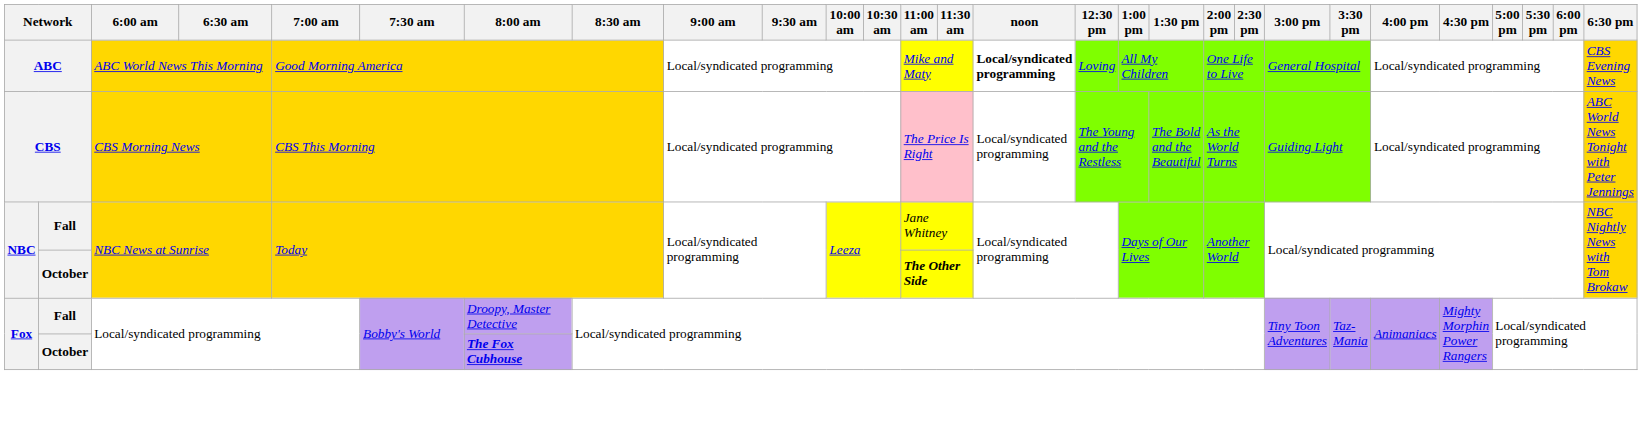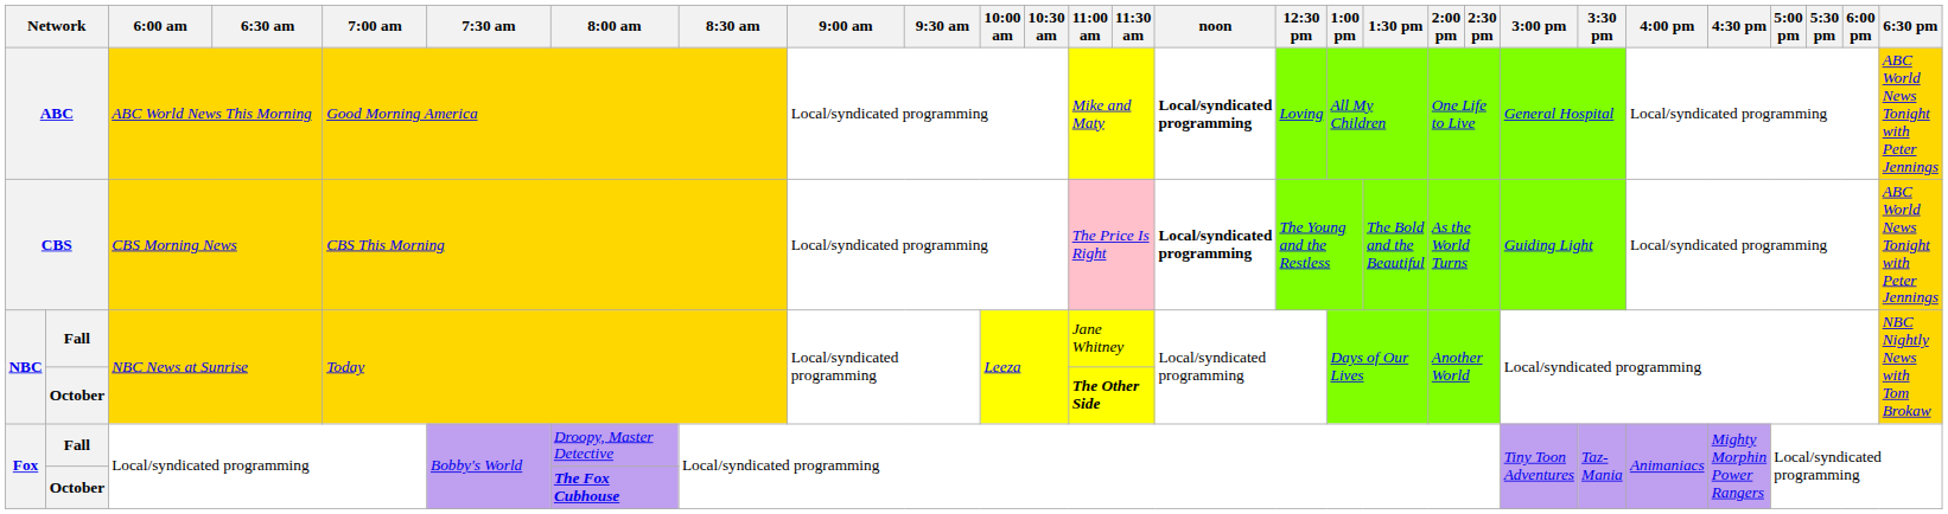ABC | 6:30 pm: CBS Evening News -> ABC World News Tonight with Peter Jennings
CBS | noon: normal -> bold
